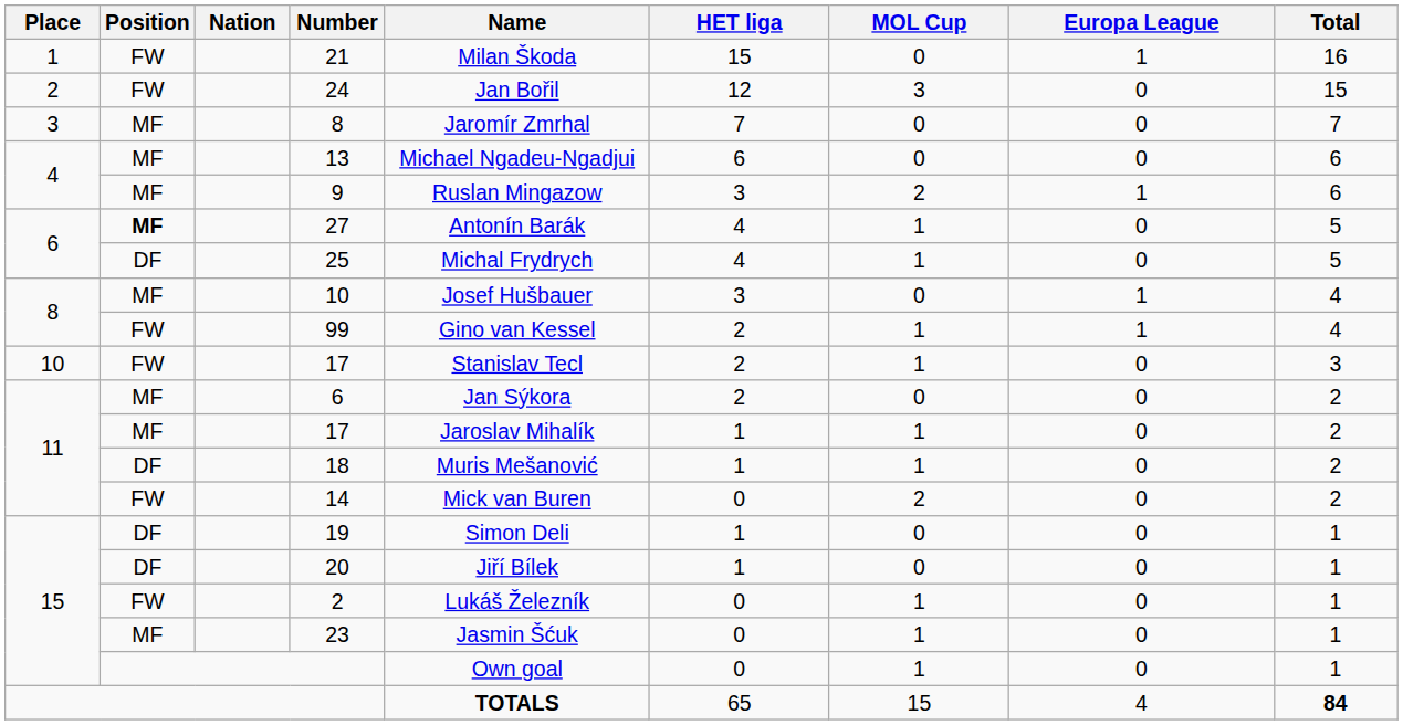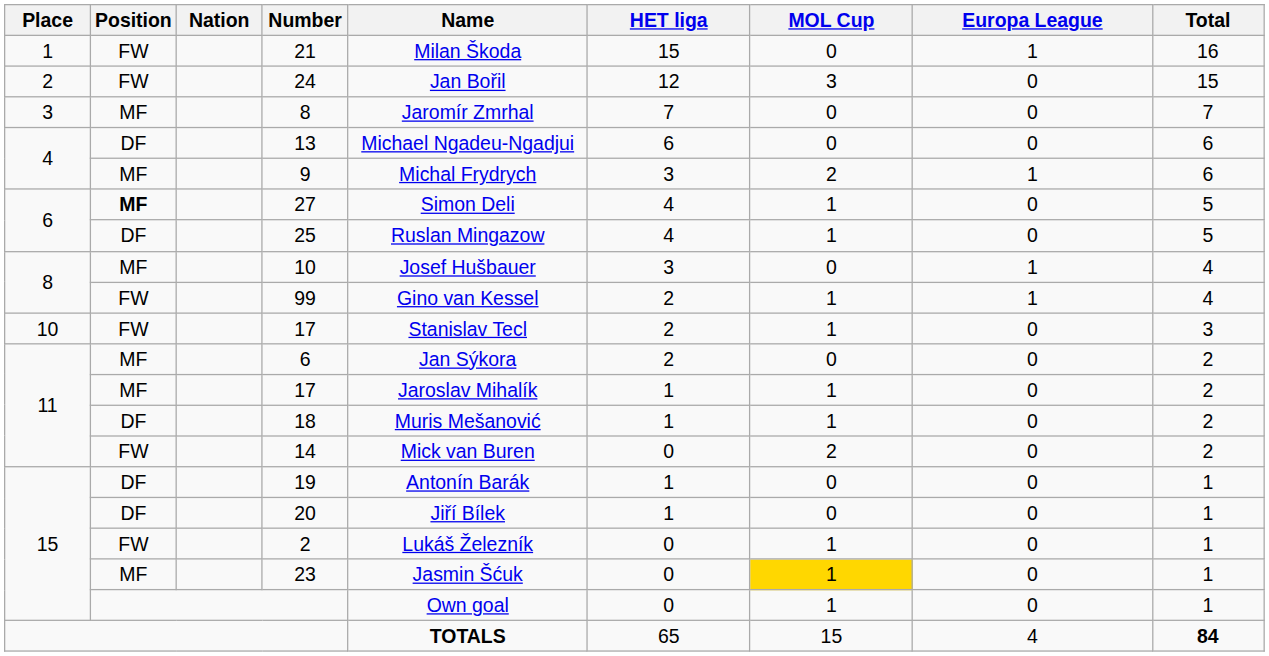13 | Position: MF -> DF
9 | Name: Ruslan Mingazow -> Michal Frydrych
27 | Name: Antonín Barák -> Simon Deli
25 | Name: Michal Frydrych -> Ruslan Mingazow
19 | Name: Simon Deli -> Antonín Barák
23 | MOL Cup: no background -> gold background
